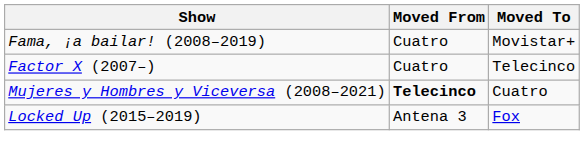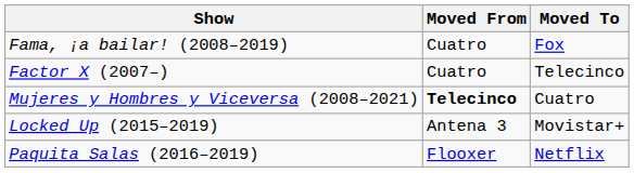Fama, ¡a bailar! (2008–2019) | Moved To: Movistar+ -> Fox
Locked Up (2015–2019) | Moved To: Fox -> Movistar+
+ row: Paquita Salas (2016–2019) | Flooxer | Netflix
